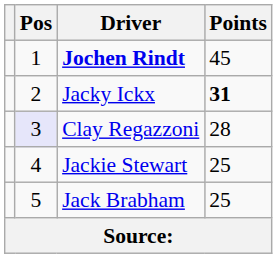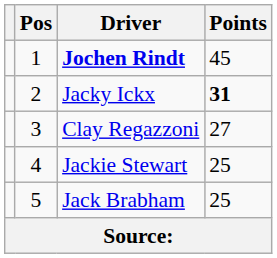Clay Regazzoni | Pos: lavender background -> no background
Clay Regazzoni | Points: 28 -> 27
